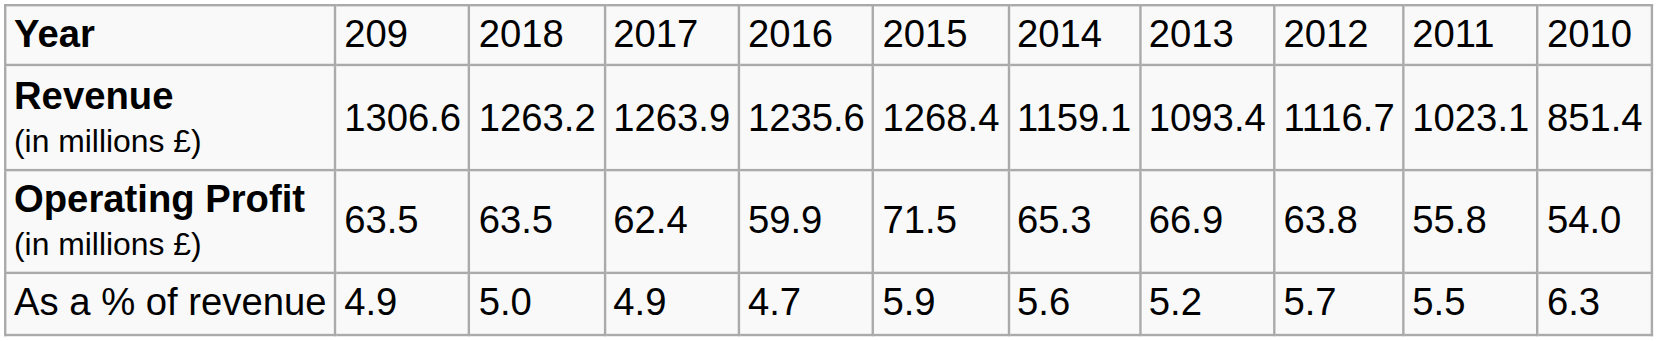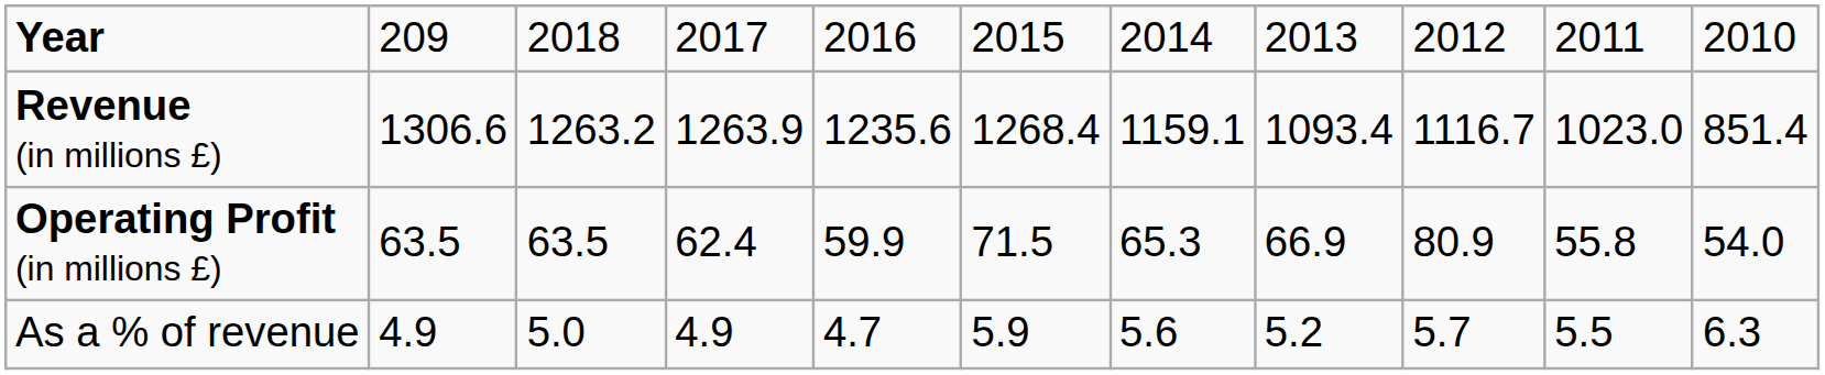Revenue (in millions £) | column 10: 1023.1 -> 1023.0
Operating Profit (in millions £) | column 9: 63.8 -> 80.9
